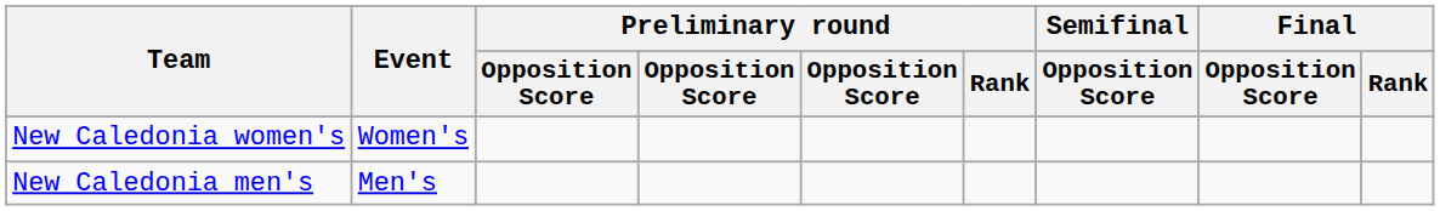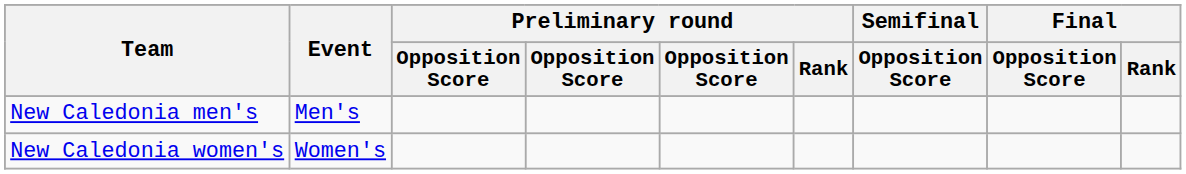rows swapped: New Caledonia men's <-> New Caledonia women's
